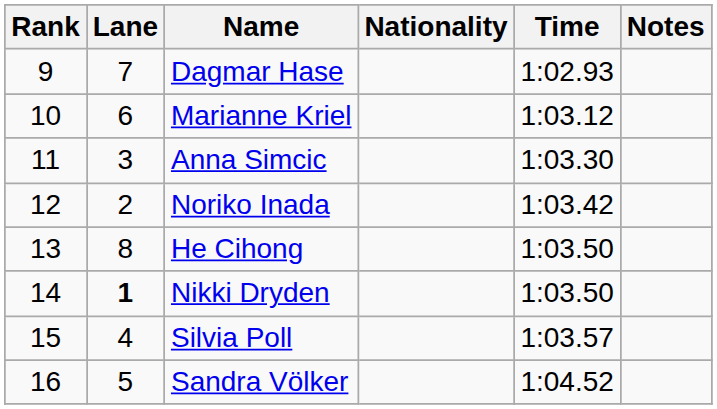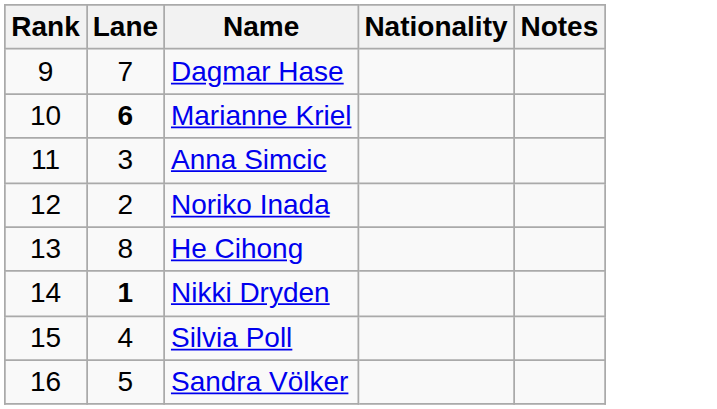- column: Time | 1:02.93 | 1:03.12 | 1:03.30 | 1:03.42 | 1:03.50 | 1:03.50 | 1:03.57 | 1:04.52
Marianne Kriel | Lane: normal -> bold
